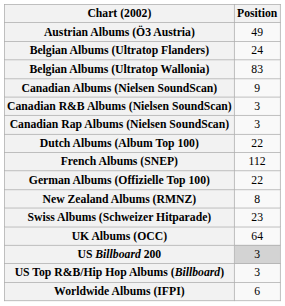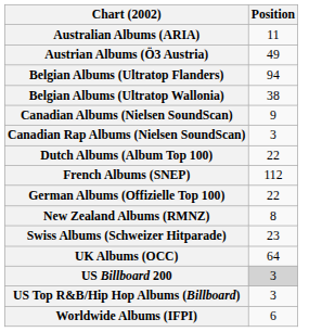+ row: Australian Albums (ARIA) | 11
Belgian Albums (Ultratop Flanders) | Position: 24 -> 94
Belgian Albums (Ultratop Wallonia) | Position: 83 -> 38
- row: Canadian R&B Albums (Nielsen SoundScan) | 3
